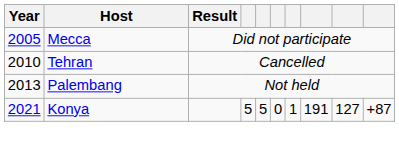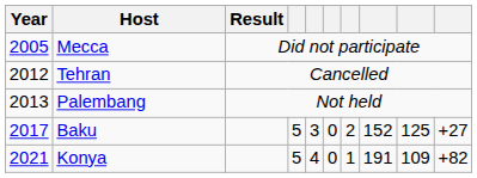Tehran | Year: 2010 -> 2012
+ row: 2017 | Baku | 5 | 3 | 0 | 2 | 152 | 125 | +27
Konya | column 5: 5 -> 4
Konya | column 9: 127 -> 109
Konya | column 10: +87 -> +82
